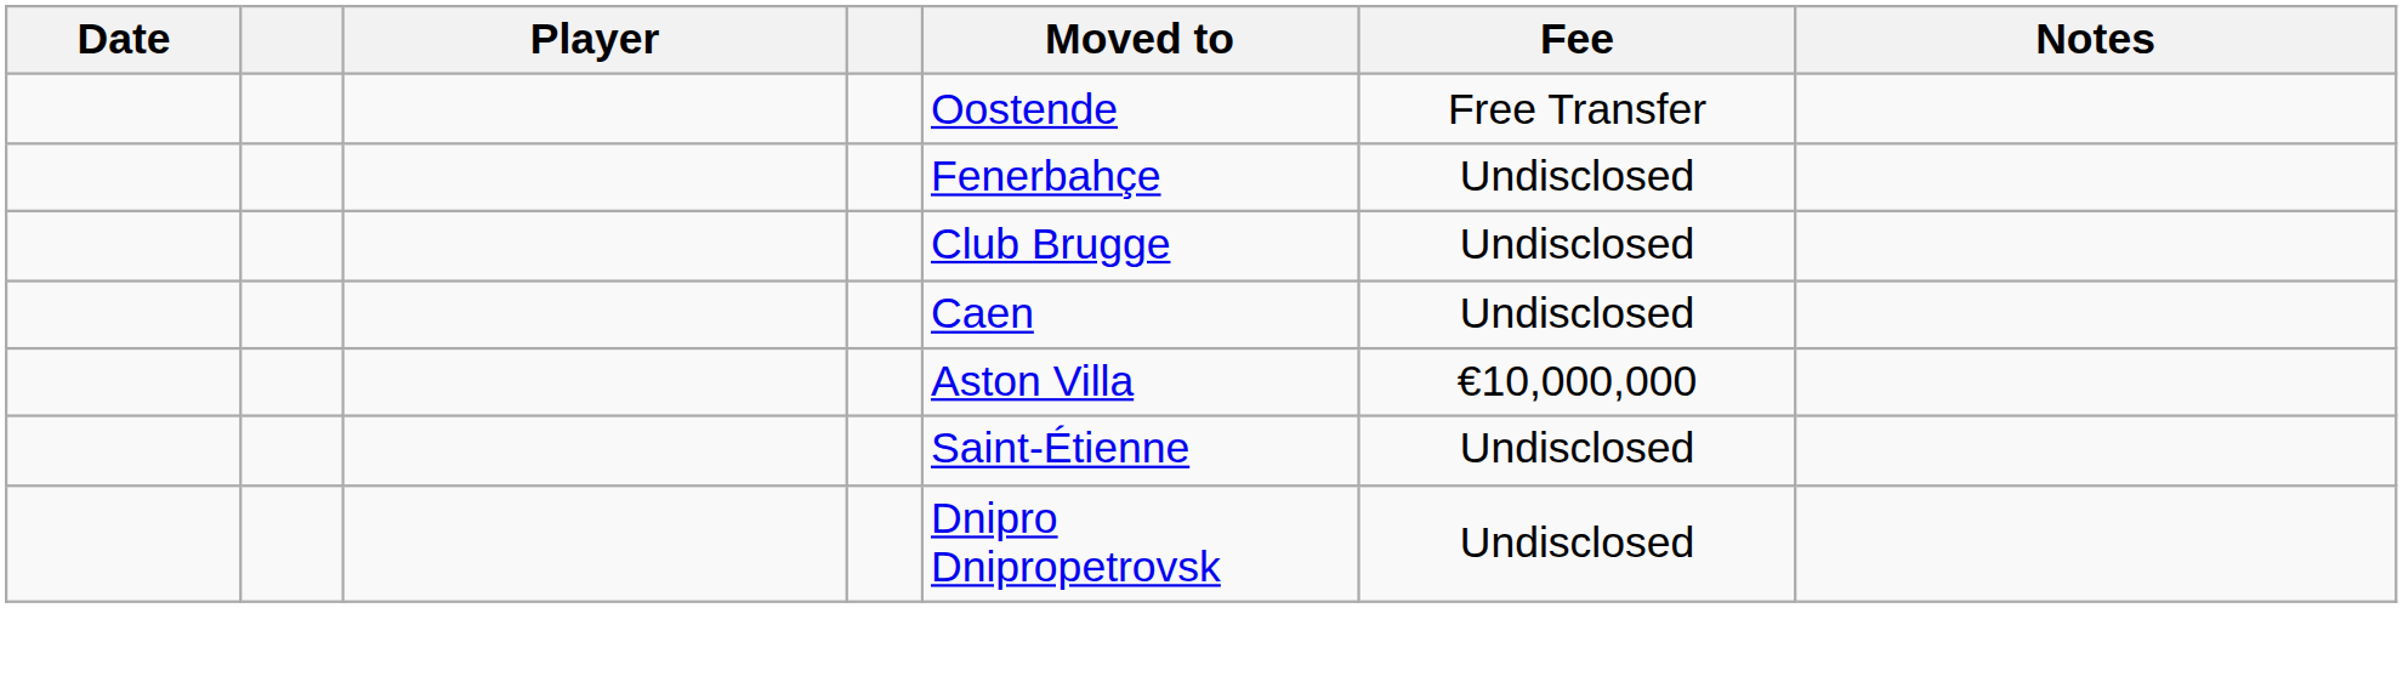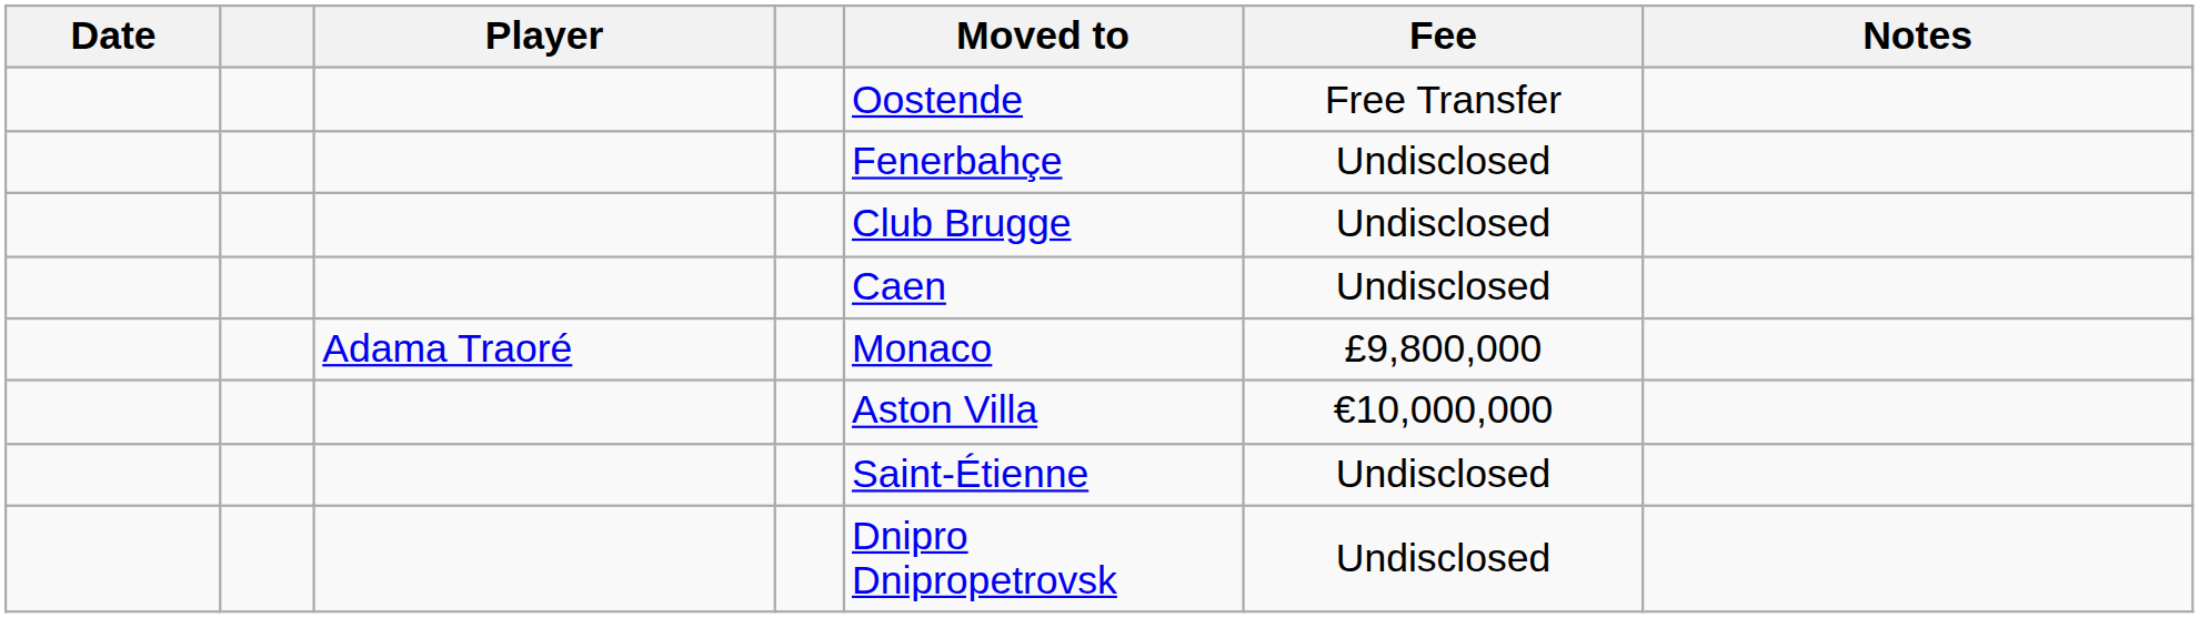+ row: Adama Traoré | Monaco | £9,800,000
